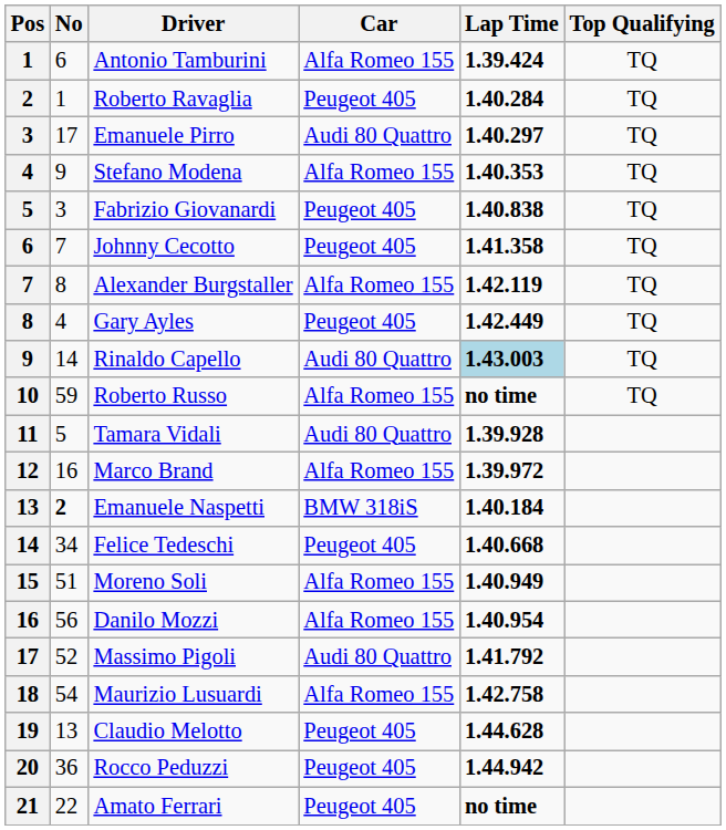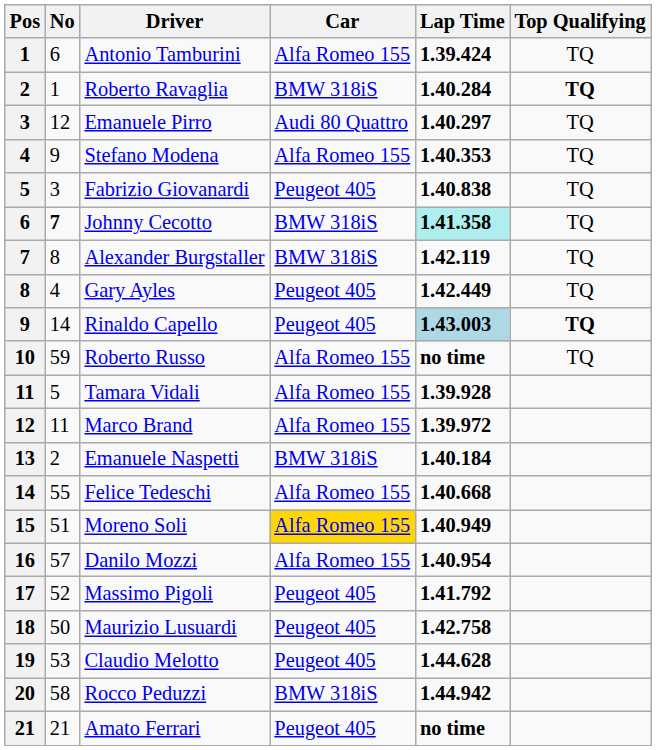Roberto Ravaglia | Car: Peugeot 405 -> BMW 318iS
Roberto Ravaglia | Top Qualifying: normal -> bold
Emanuele Pirro | No: 17 -> 12
Johnny Cecotto | No: normal -> bold
Johnny Cecotto | Car: Peugeot 405 -> BMW 318iS
Johnny Cecotto | Lap Time: no background -> paleturquoise background
Alexander Burgstaller | Car: Alfa Romeo 155 -> BMW 318iS
Rinaldo Capello | Car: Audi 80 Quattro -> Peugeot 405
Rinaldo Capello | Top Qualifying: normal -> bold
Tamara Vidali | Car: Audi 80 Quattro -> Alfa Romeo 155
Marco Brand | No: 16 -> 11
Emanuele Naspetti | No: bold -> normal
Felice Tedeschi | No: 34 -> 55
Felice Tedeschi | Car: Peugeot 405 -> Alfa Romeo 155
Moreno Soli | Car: no background -> gold background
Danilo Mozzi | No: 56 -> 57
Massimo Pigoli | Car: Audi 80 Quattro -> Peugeot 405
Maurizio Lusuardi | No: 54 -> 50
Maurizio Lusuardi | Car: Alfa Romeo 155 -> Peugeot 405
Claudio Melotto | No: 13 -> 53
Rocco Peduzzi | No: 36 -> 58
Rocco Peduzzi | Car: Peugeot 405 -> BMW 318iS
Amato Ferrari | No: 22 -> 21
